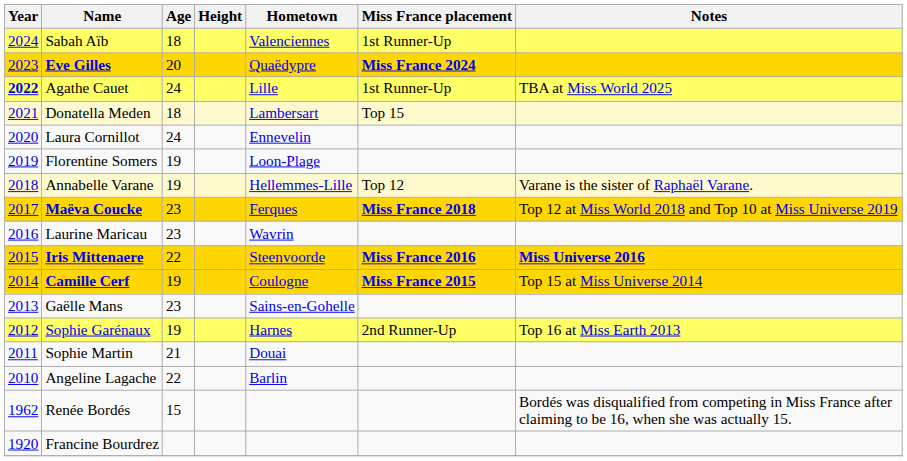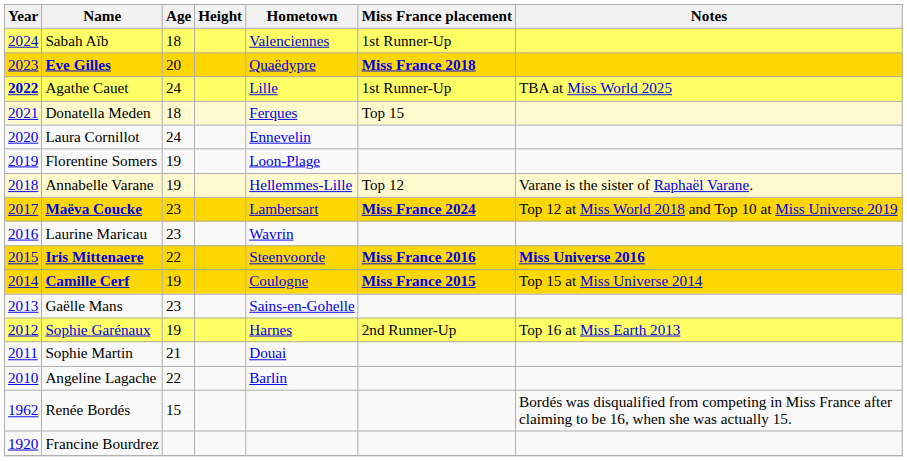Eve Gilles | Miss France placement: Miss France 2024 -> Miss France 2018
Donatella Meden | Hometown: Lambersart -> Ferques
Maëva Coucke | Hometown: Ferques -> Lambersart
Maëva Coucke | Miss France placement: Miss France 2018 -> Miss France 2024
